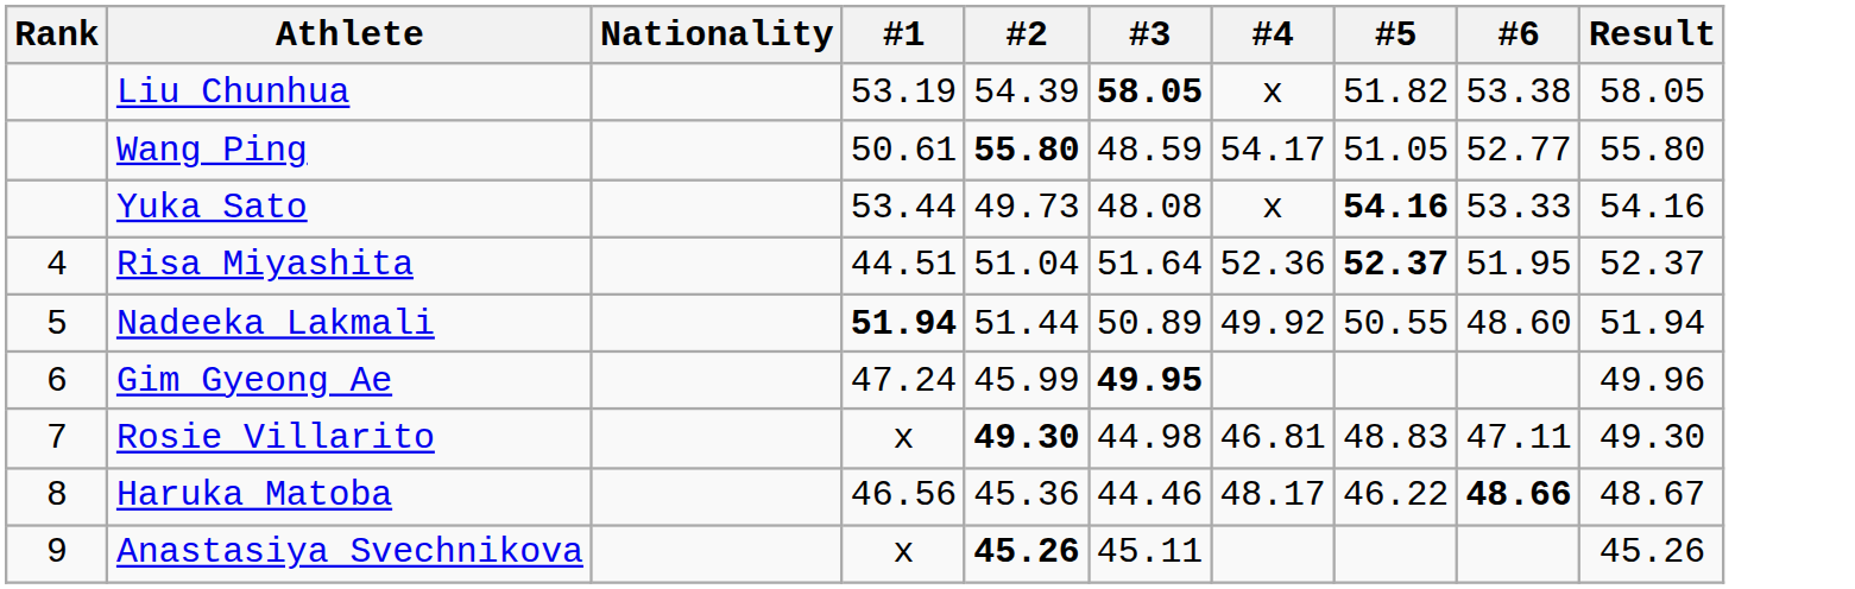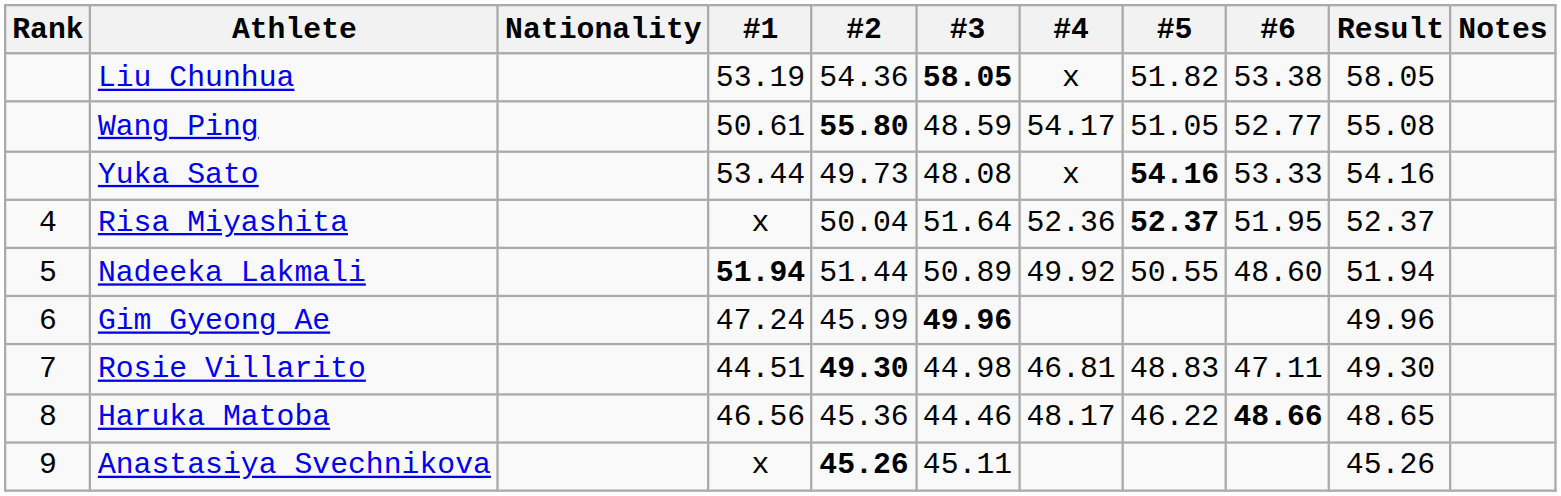+ column: Notes
Liu Chunhua | #2: 54.39 -> 54.36
Wang Ping | Result: 55.80 -> 55.08
Risa Miyashita | #1: 44.51 -> x
Risa Miyashita | #2: 51.04 -> 50.04
Gim Gyeong Ae | #3: 49.95 -> 49.96
Rosie Villarito | #1: x -> 44.51
Haruka Matoba | Result: 48.67 -> 48.65
